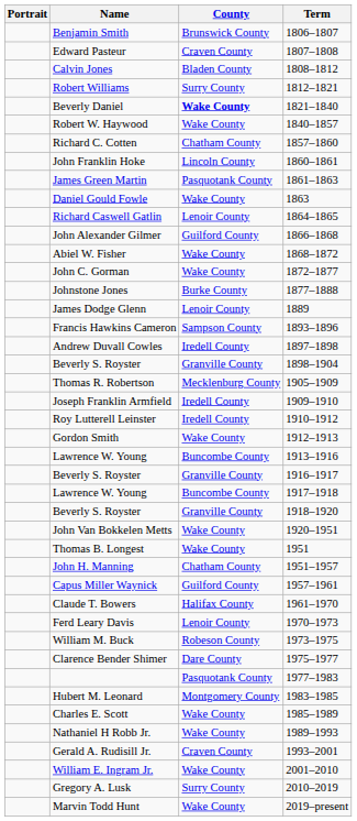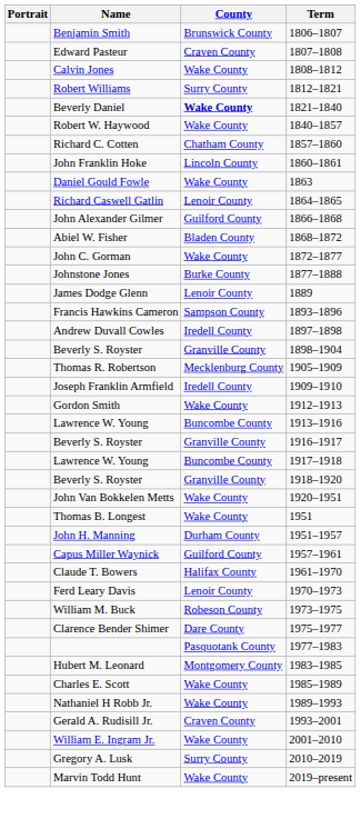Calvin Jones | County: Bladen County -> Wake County
- row: James Green Martin | Pasquotank County | 1861–1863
Abiel W. Fisher | County: Wake County -> Bladen County
- row: Roy Lutterell Leinster | Iredell County | 1910–1912
John H. Manning | County: Chatham County -> Durham County
